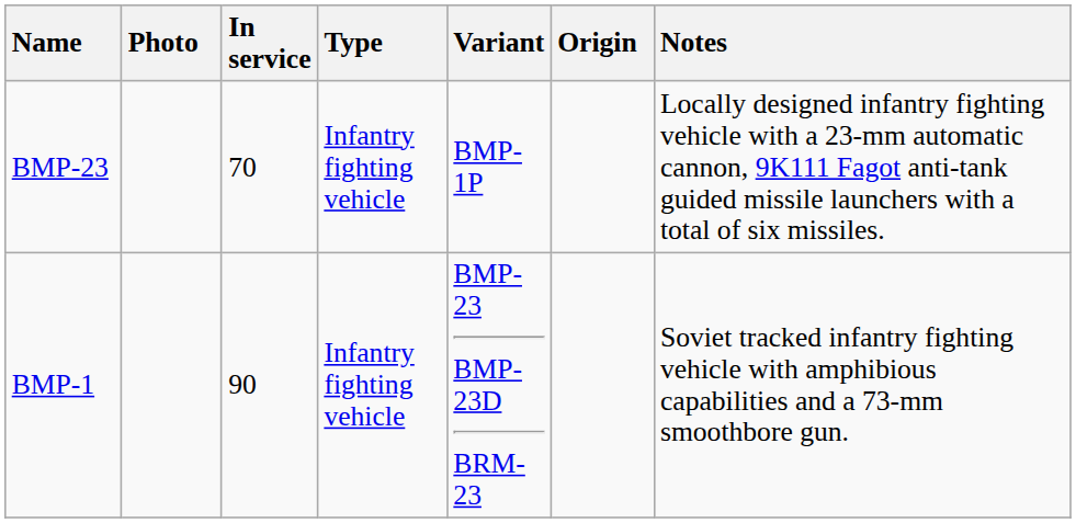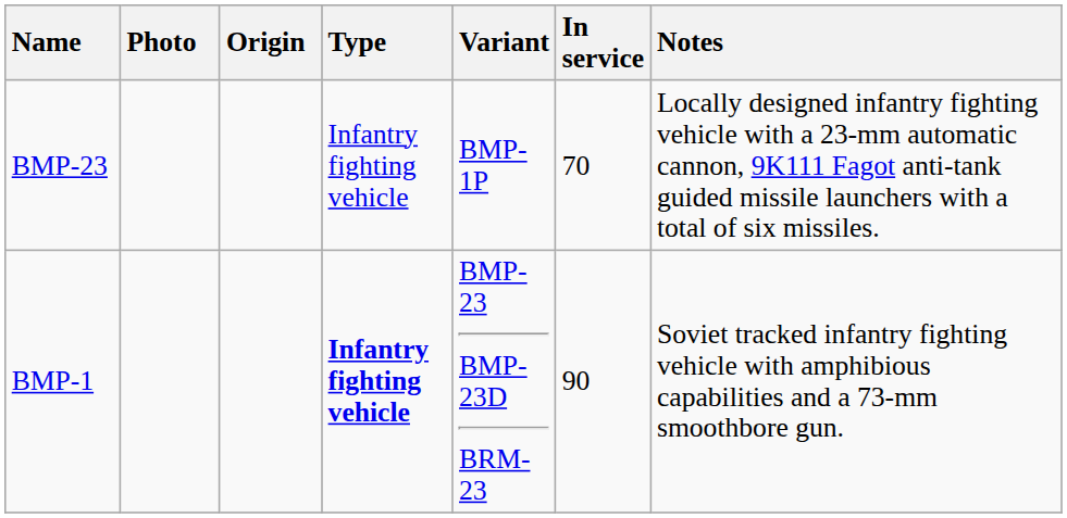columns swapped: Origin <-> In service
BMP-1 | Type: normal -> bold
